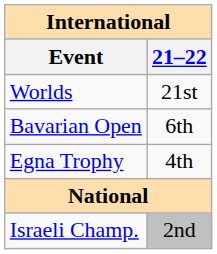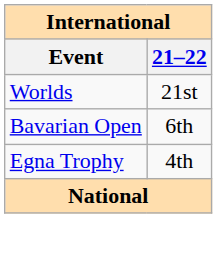- row: Israeli Champ. | 2nd
